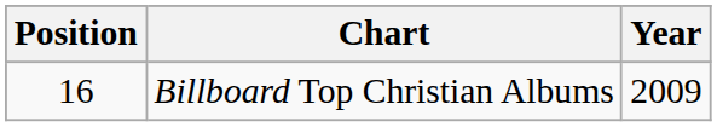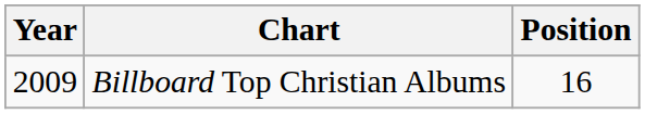columns swapped: Year <-> Position
